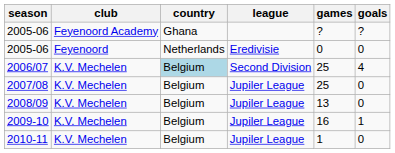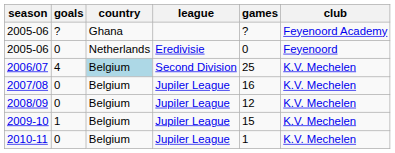columns swapped: club <-> goals
2007/08 | games: 25 -> 16
2008/09 | games: 13 -> 12
2009-10 | games: 16 -> 15
